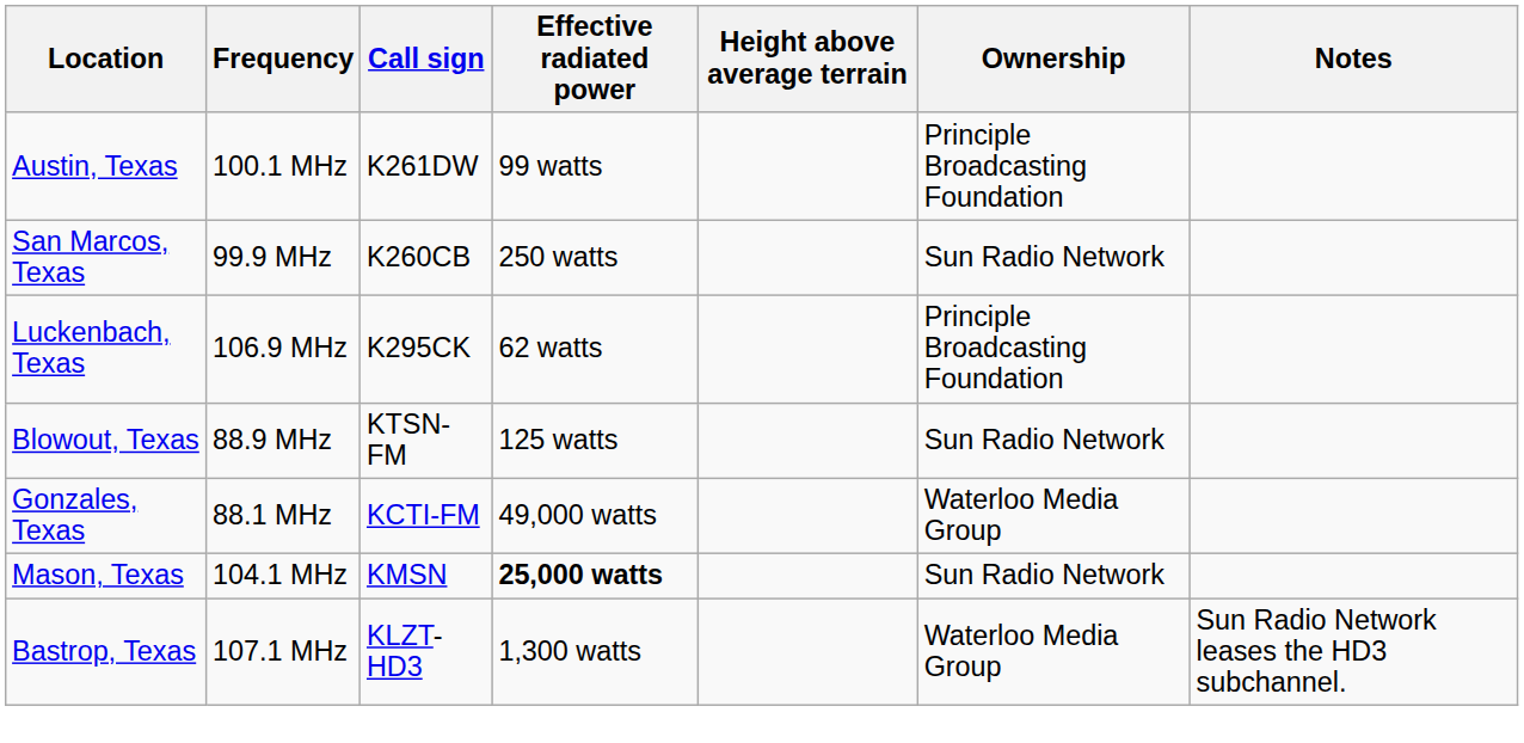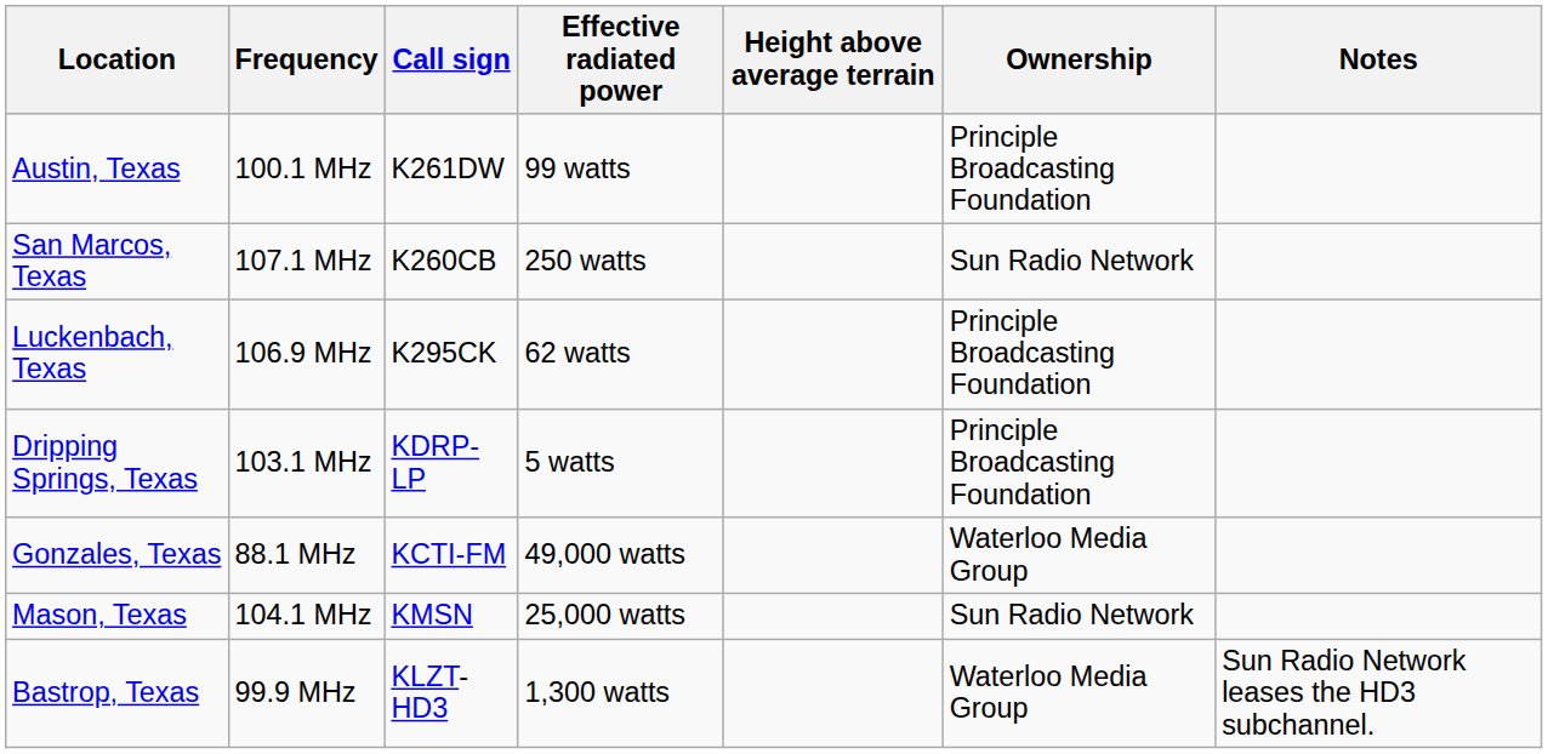San Marcos, Texas | Frequency: 99.9 MHz -> 107.1 MHz
+ row: Dripping Springs, Texas | 103.1 MHz | KDRP-LP | 5 watts | Principle Broadcasting Foundation
- row: Blowout, Texas | 88.9 MHz | KTSN-FM | 125 watts | Sun Radio Network
Mason, Texas | Effective radiated power: bold -> normal
Bastrop, Texas | Frequency: 107.1 MHz -> 99.9 MHz
